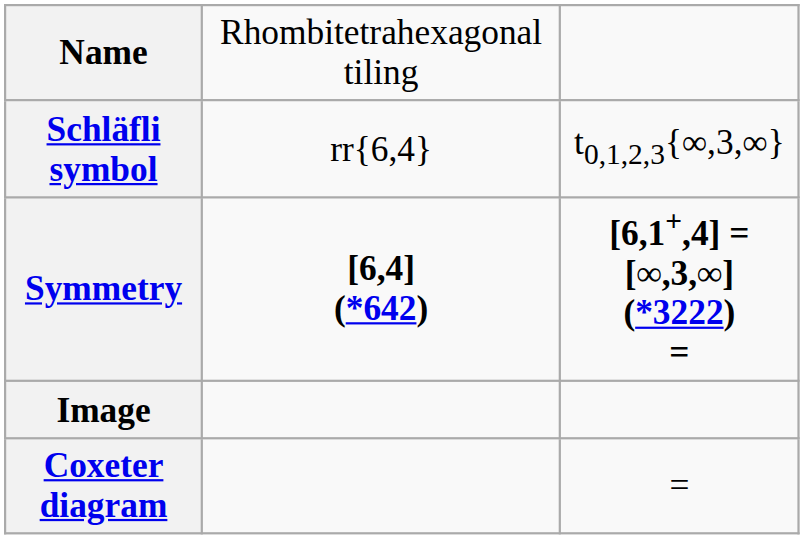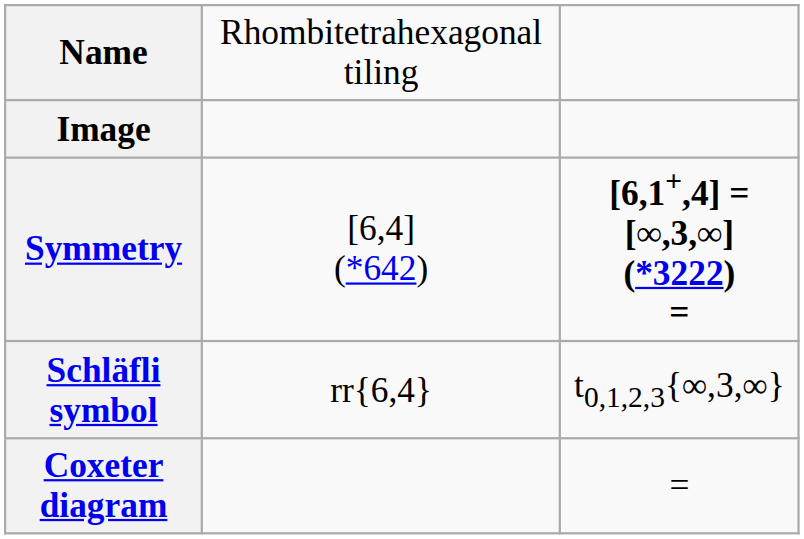rows swapped: Image <-> Schläfli symbol
Symmetry | column 2: bold -> normal
